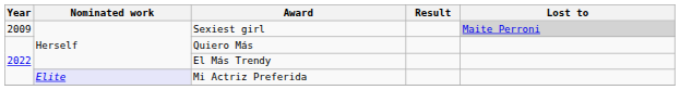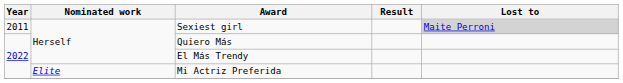Sexiest girl | Year: 2009 -> 2011
Mi Actriz Preferida | Nominated work: lavender background -> no background
